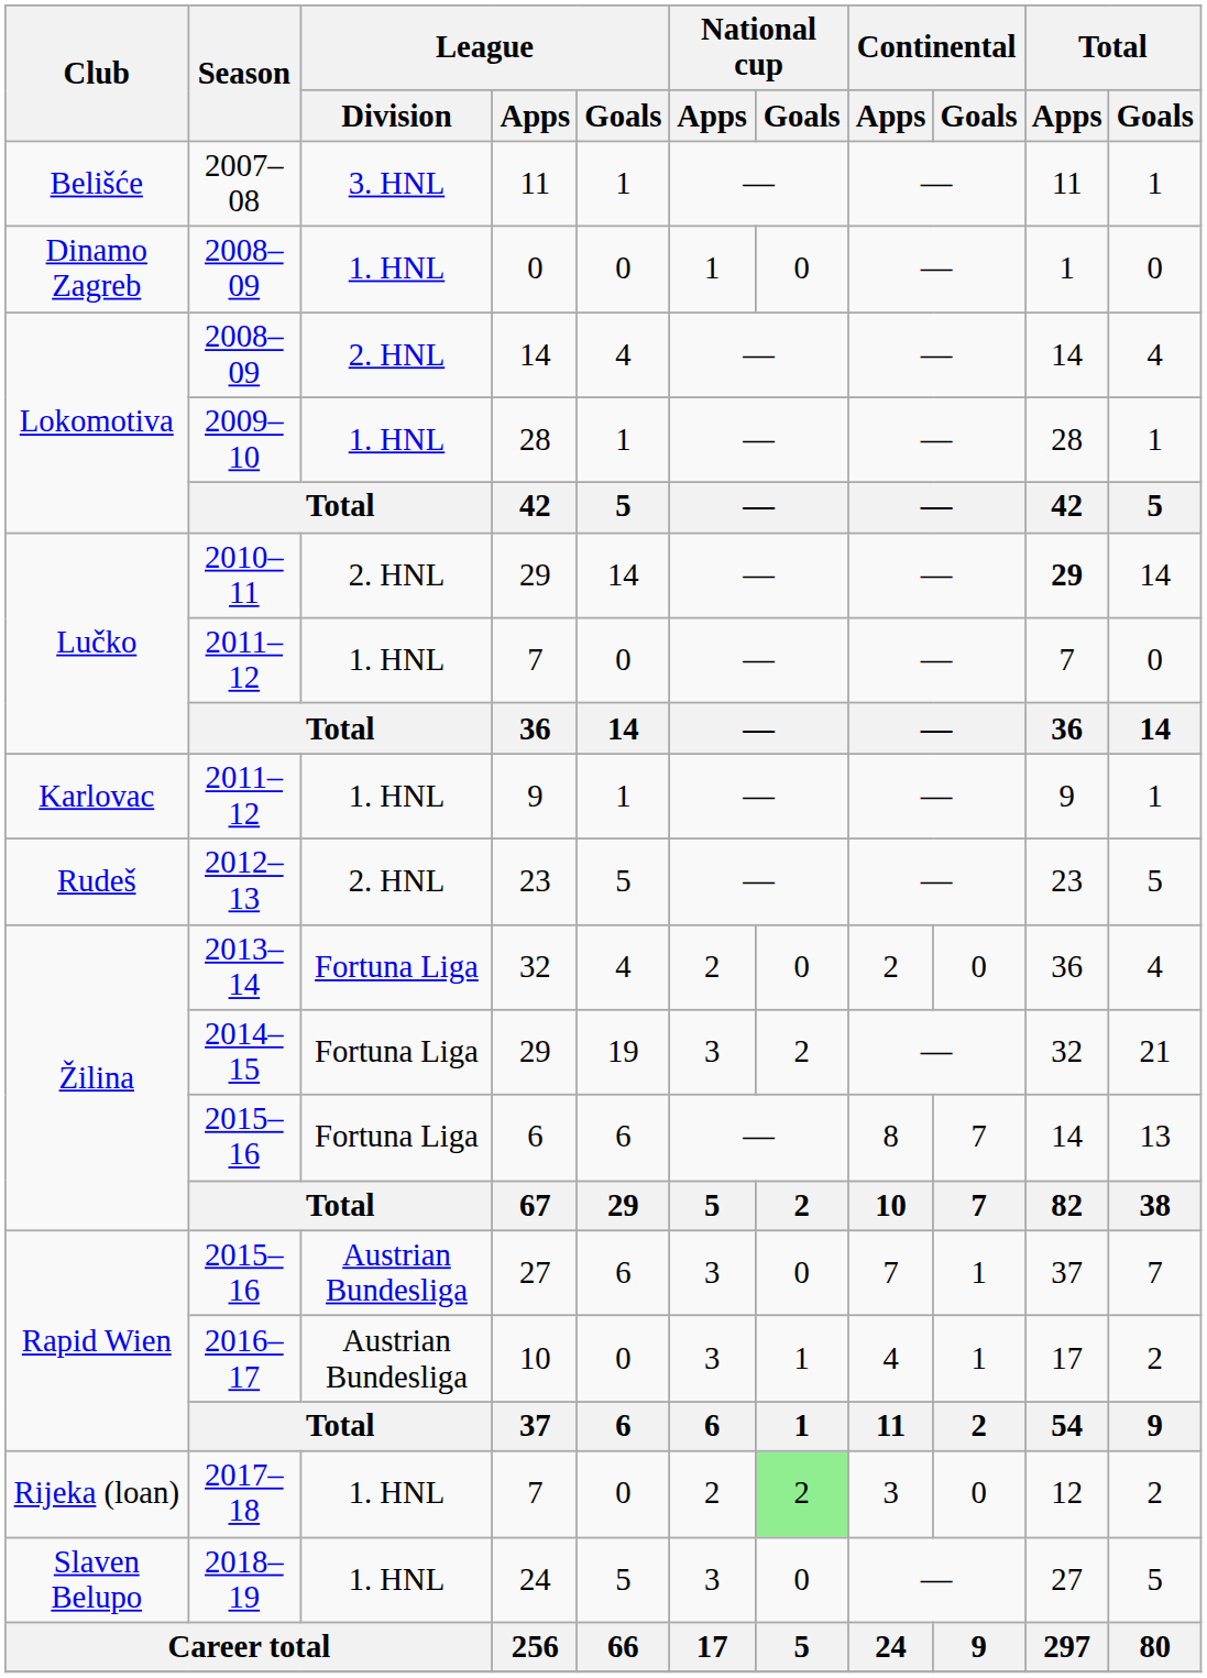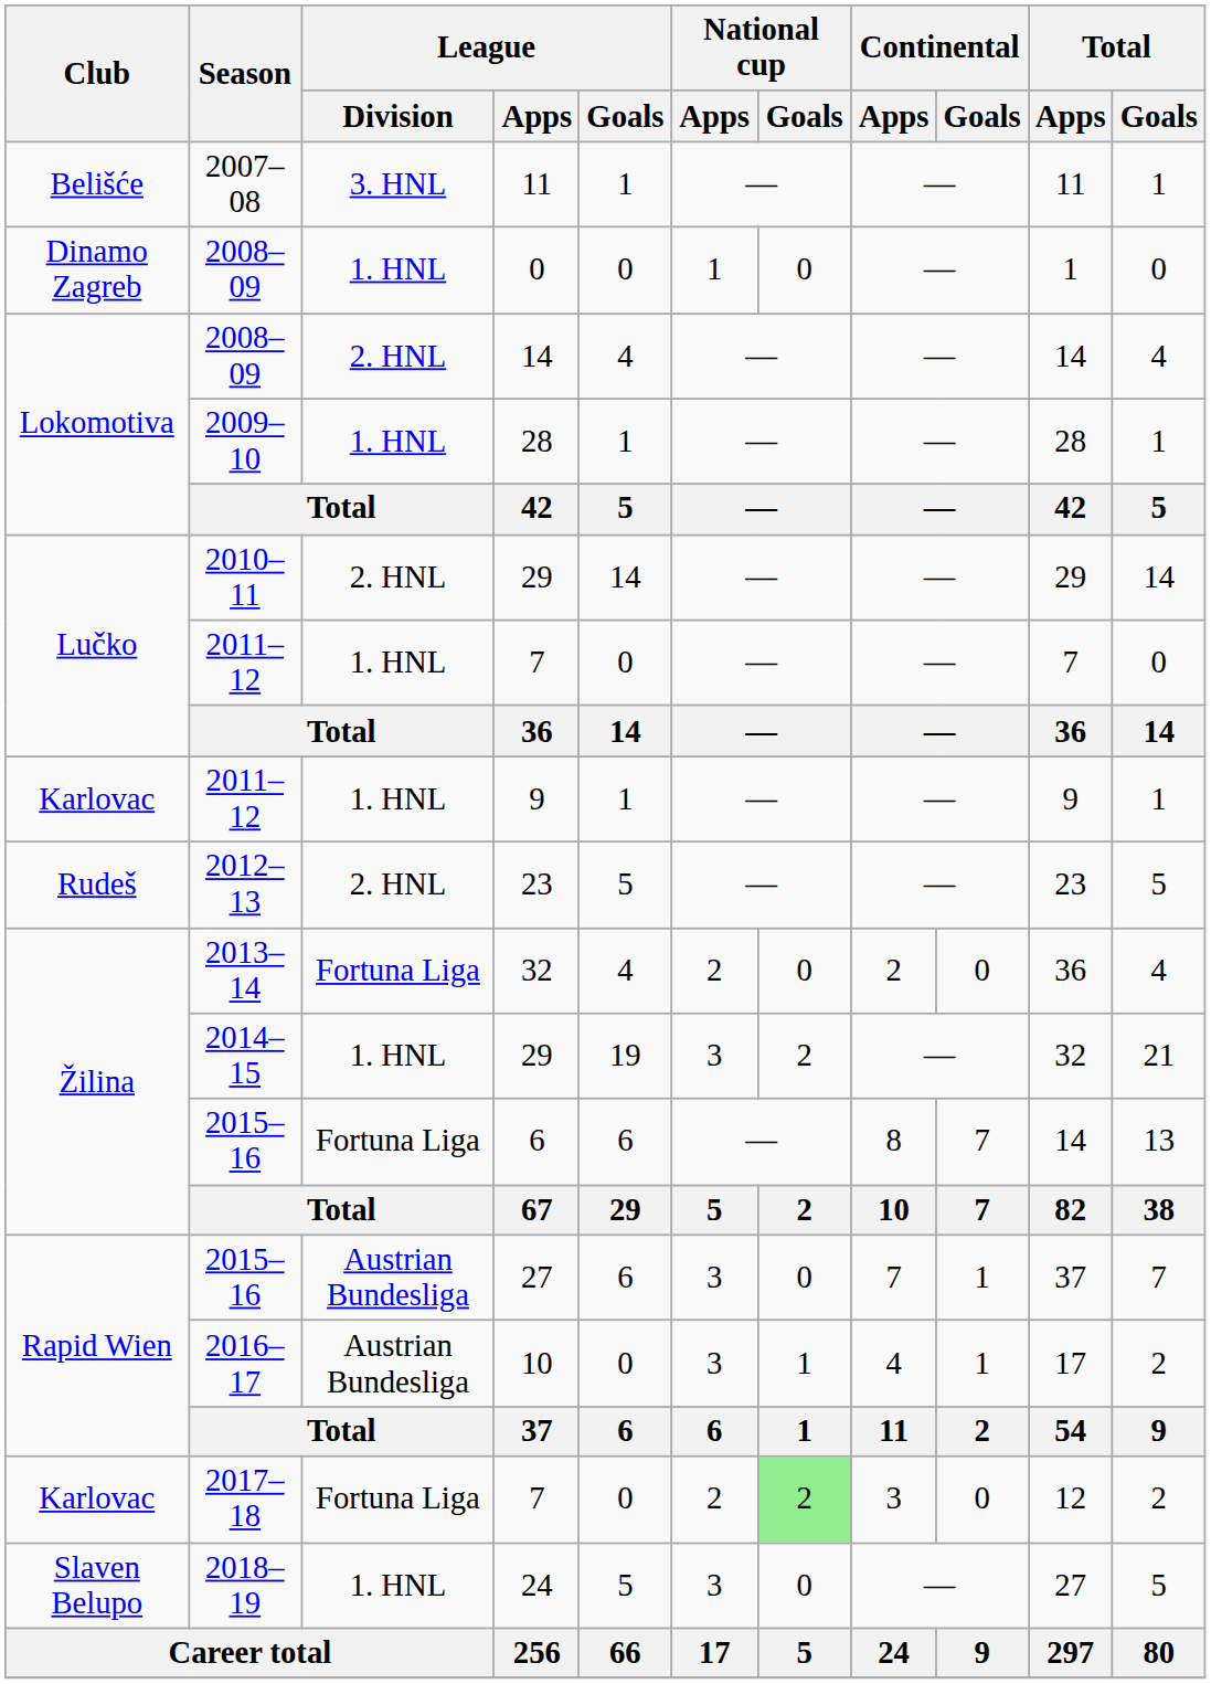2010–11 / 29 | Total / Apps: bold -> normal
2014–15 / 29 | League / Division: Fortuna Liga -> 1. HNL
2017–18 / 7 | Club: Rijeka (loan) -> Karlovac
2017–18 / 7 | League / Division: 1. HNL -> Fortuna Liga
